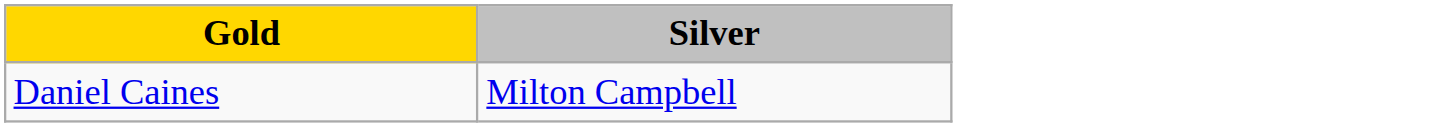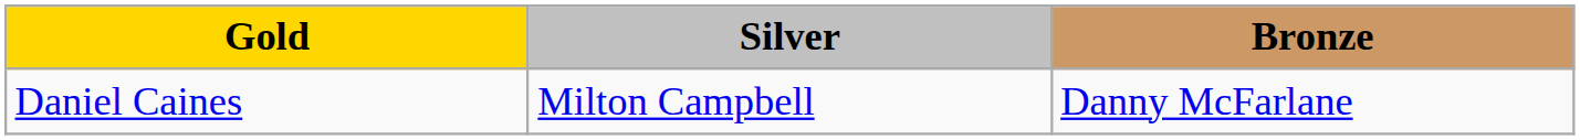+ column: Bronze | Danny McFarlane
